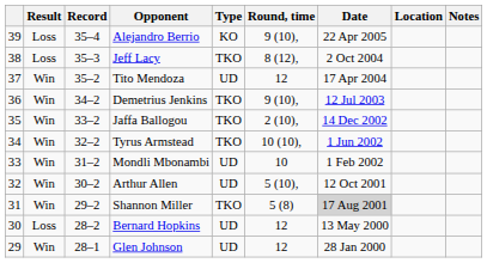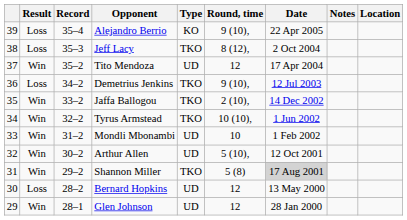columns swapped: Location <-> Notes
Demetrius Jenkins | Result: Win -> Loss
